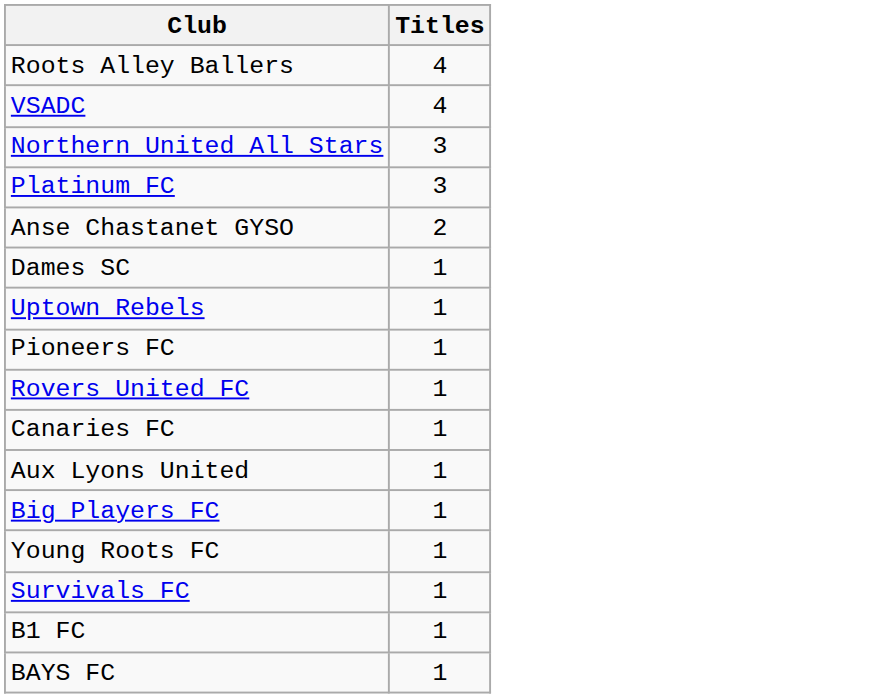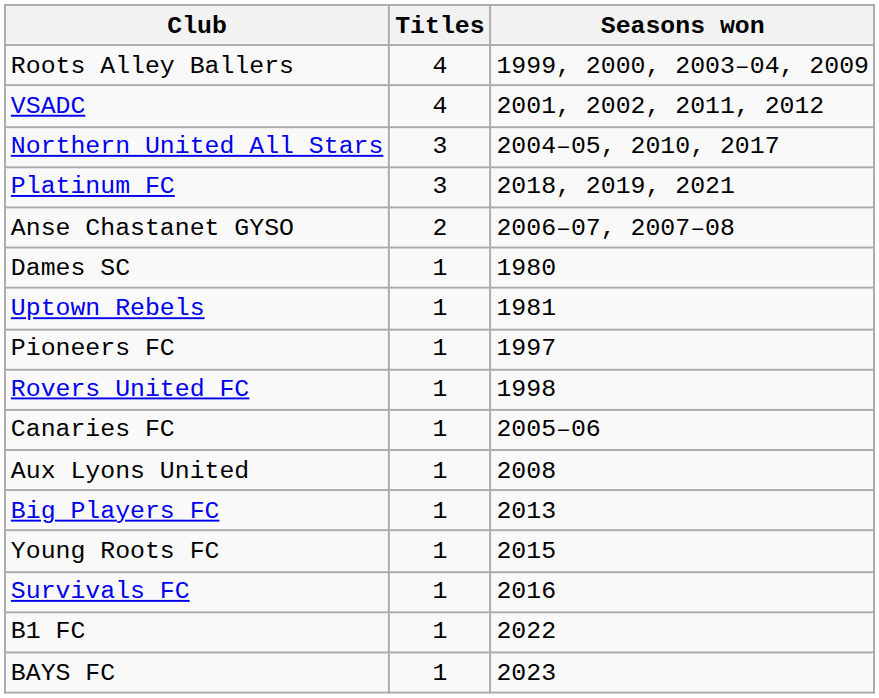+ column: Seasons won | 1999, 2000, 2003–04, 2009 | 2001, 2002, 2011, 2012 | 2004–05, 2010, 2017 | 2018, 2019, 2021 | 2006–07, 2007–08 | 1980 | 1981 | 1997 | 1998 | 2005–06 | 2008 | 2013 | 2015 | 2016 | 2022 | 2023
